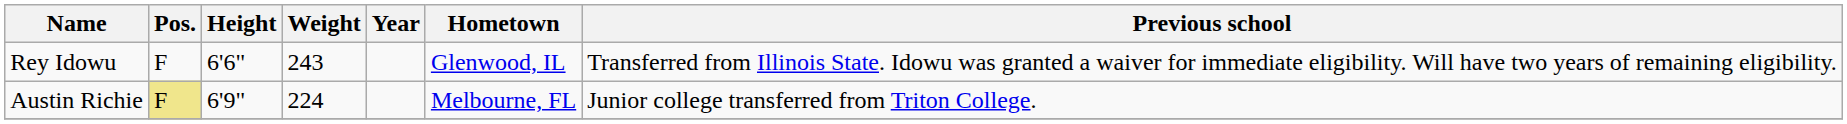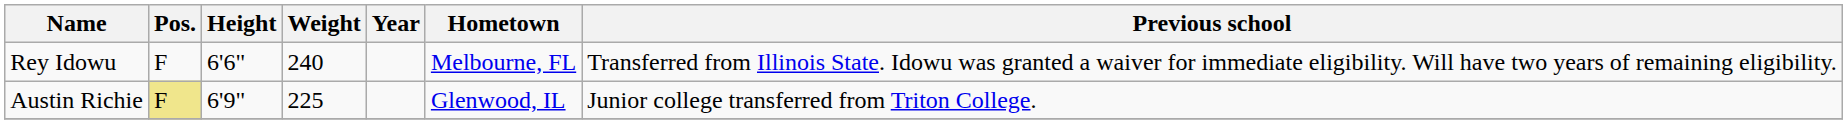Rey Idowu | Weight: 243 -> 240
Rey Idowu | Hometown: Glenwood, IL -> Melbourne, FL
Austin Richie | Weight: 224 -> 225
Austin Richie | Hometown: Melbourne, FL -> Glenwood, IL
